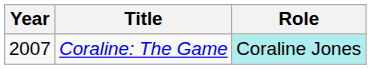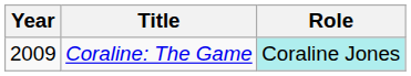Coraline: The Game | Year: 2007 -> 2009
